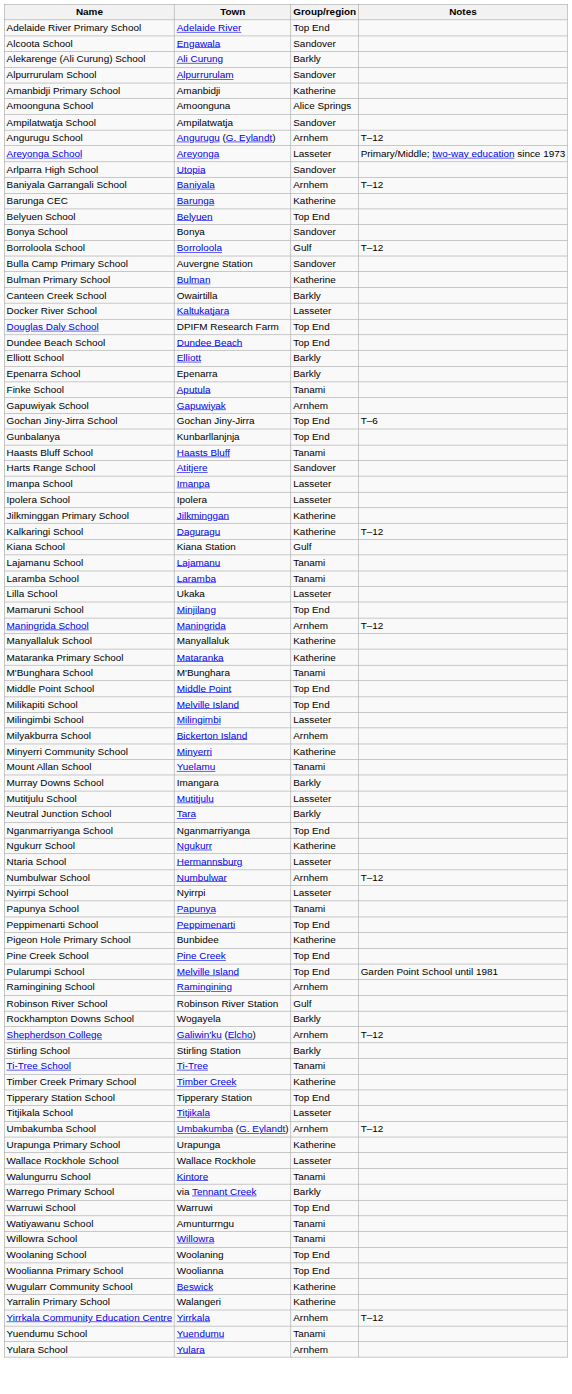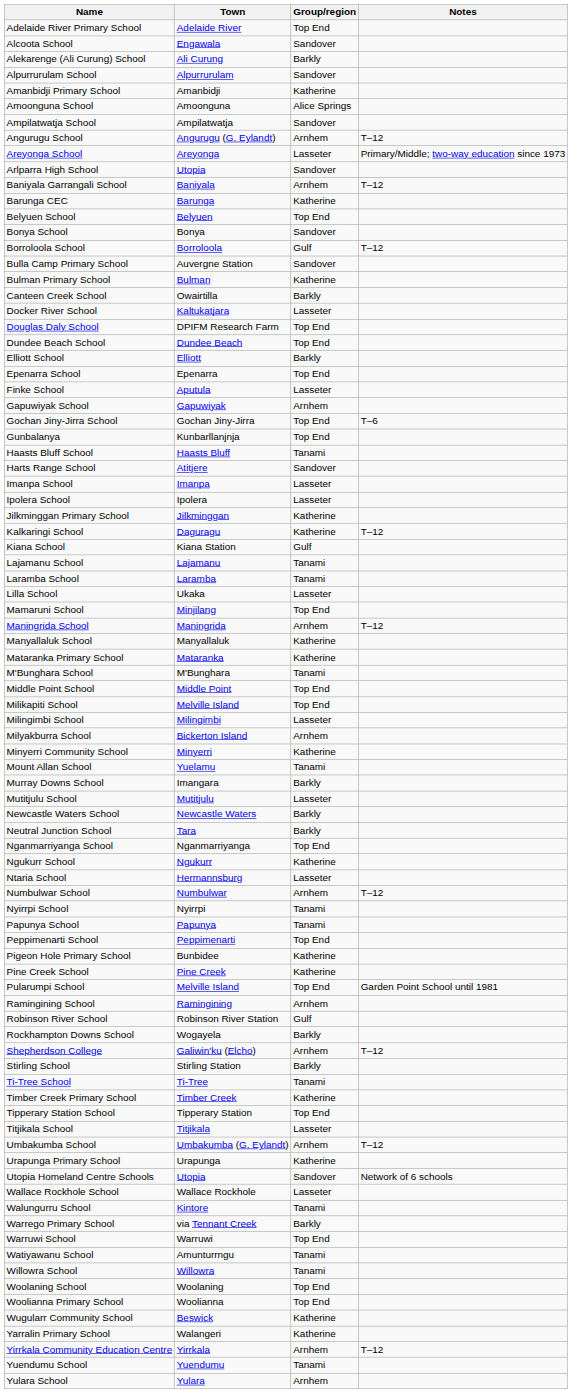Epenarra School | Group/region: Barkly -> Top End
Finke School | Group/region: Tanami -> Lasseter
+ row: Newcastle Waters School | Newcastle Waters | Barkly
Nyirrpi School | Group/region: Lasseter -> Tanami
Pine Creek School | Group/region: Top End -> Katherine
+ row: Utopia Homeland Centre Schools | Utopia | Sandover | Network of 6 schools
